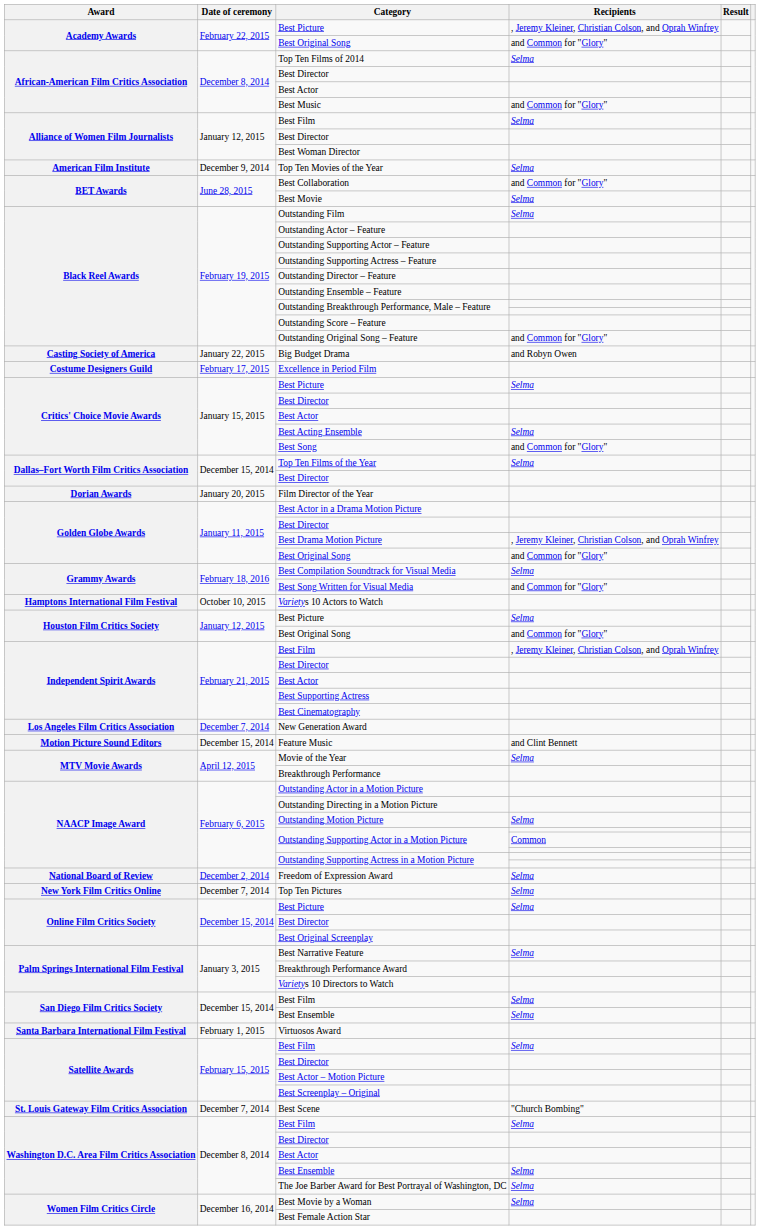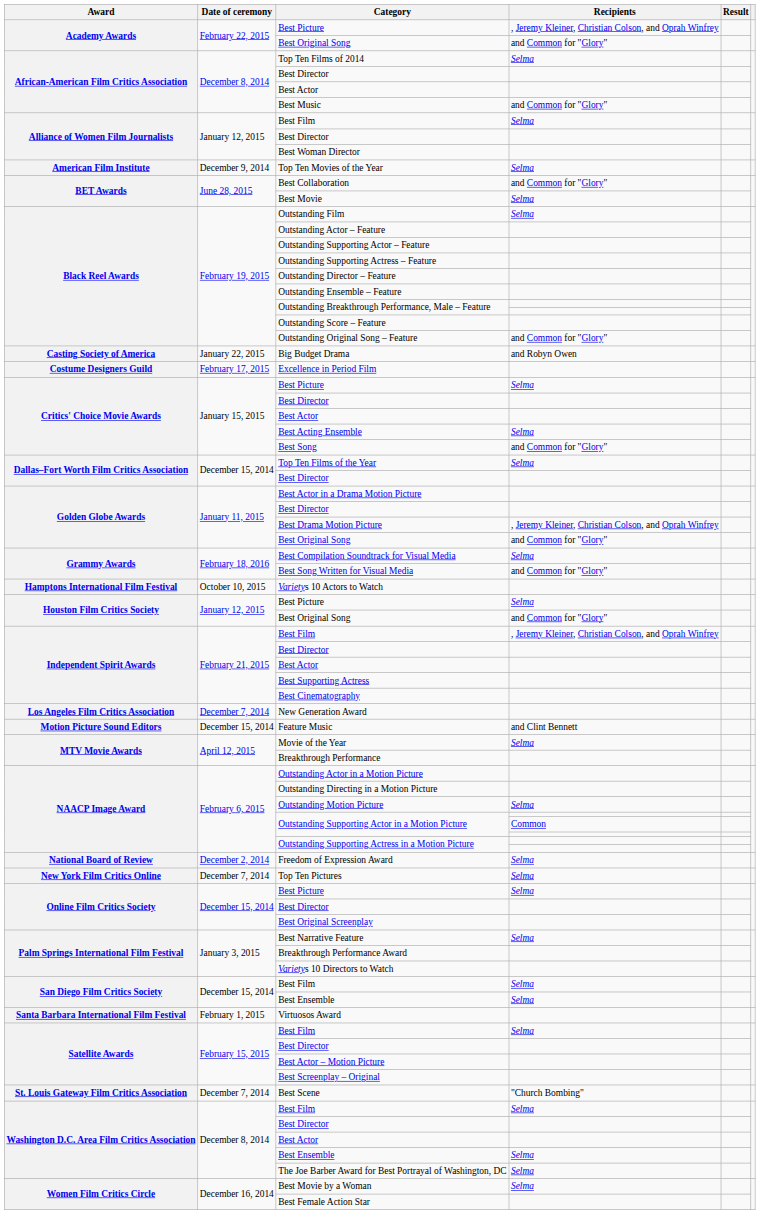- row: Dorian Awards | January 20, 2015 | Film Director of the Year
